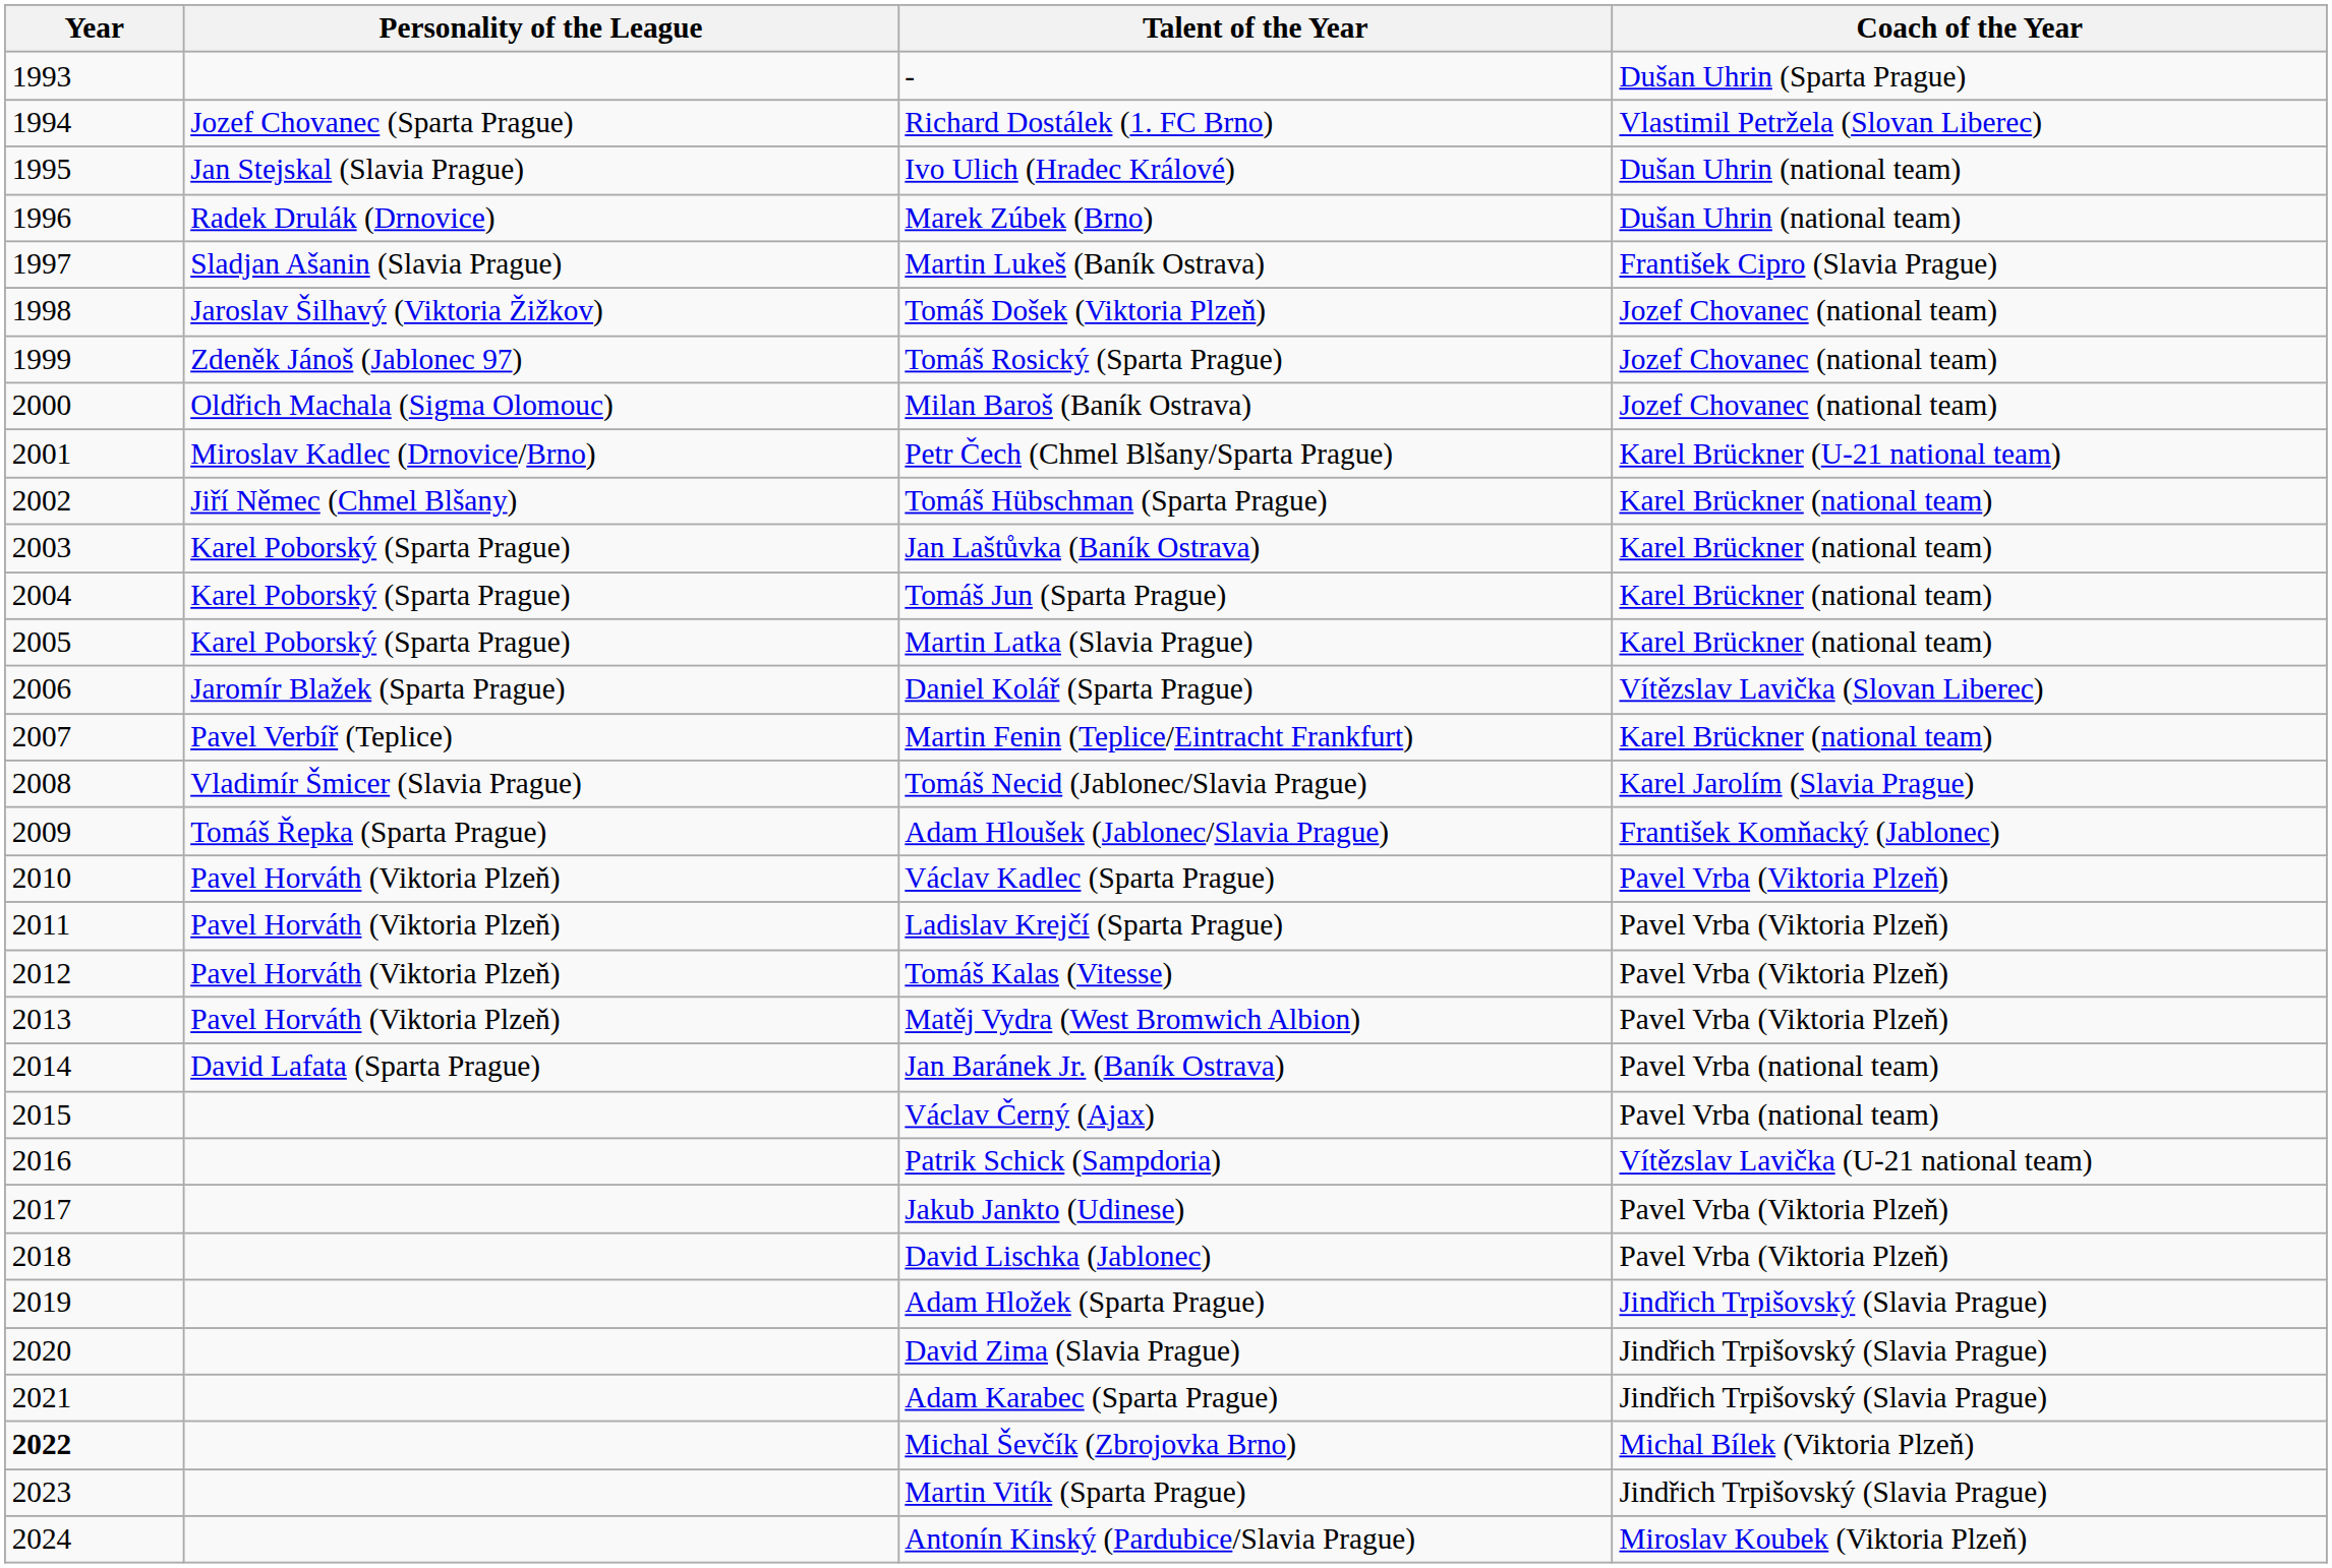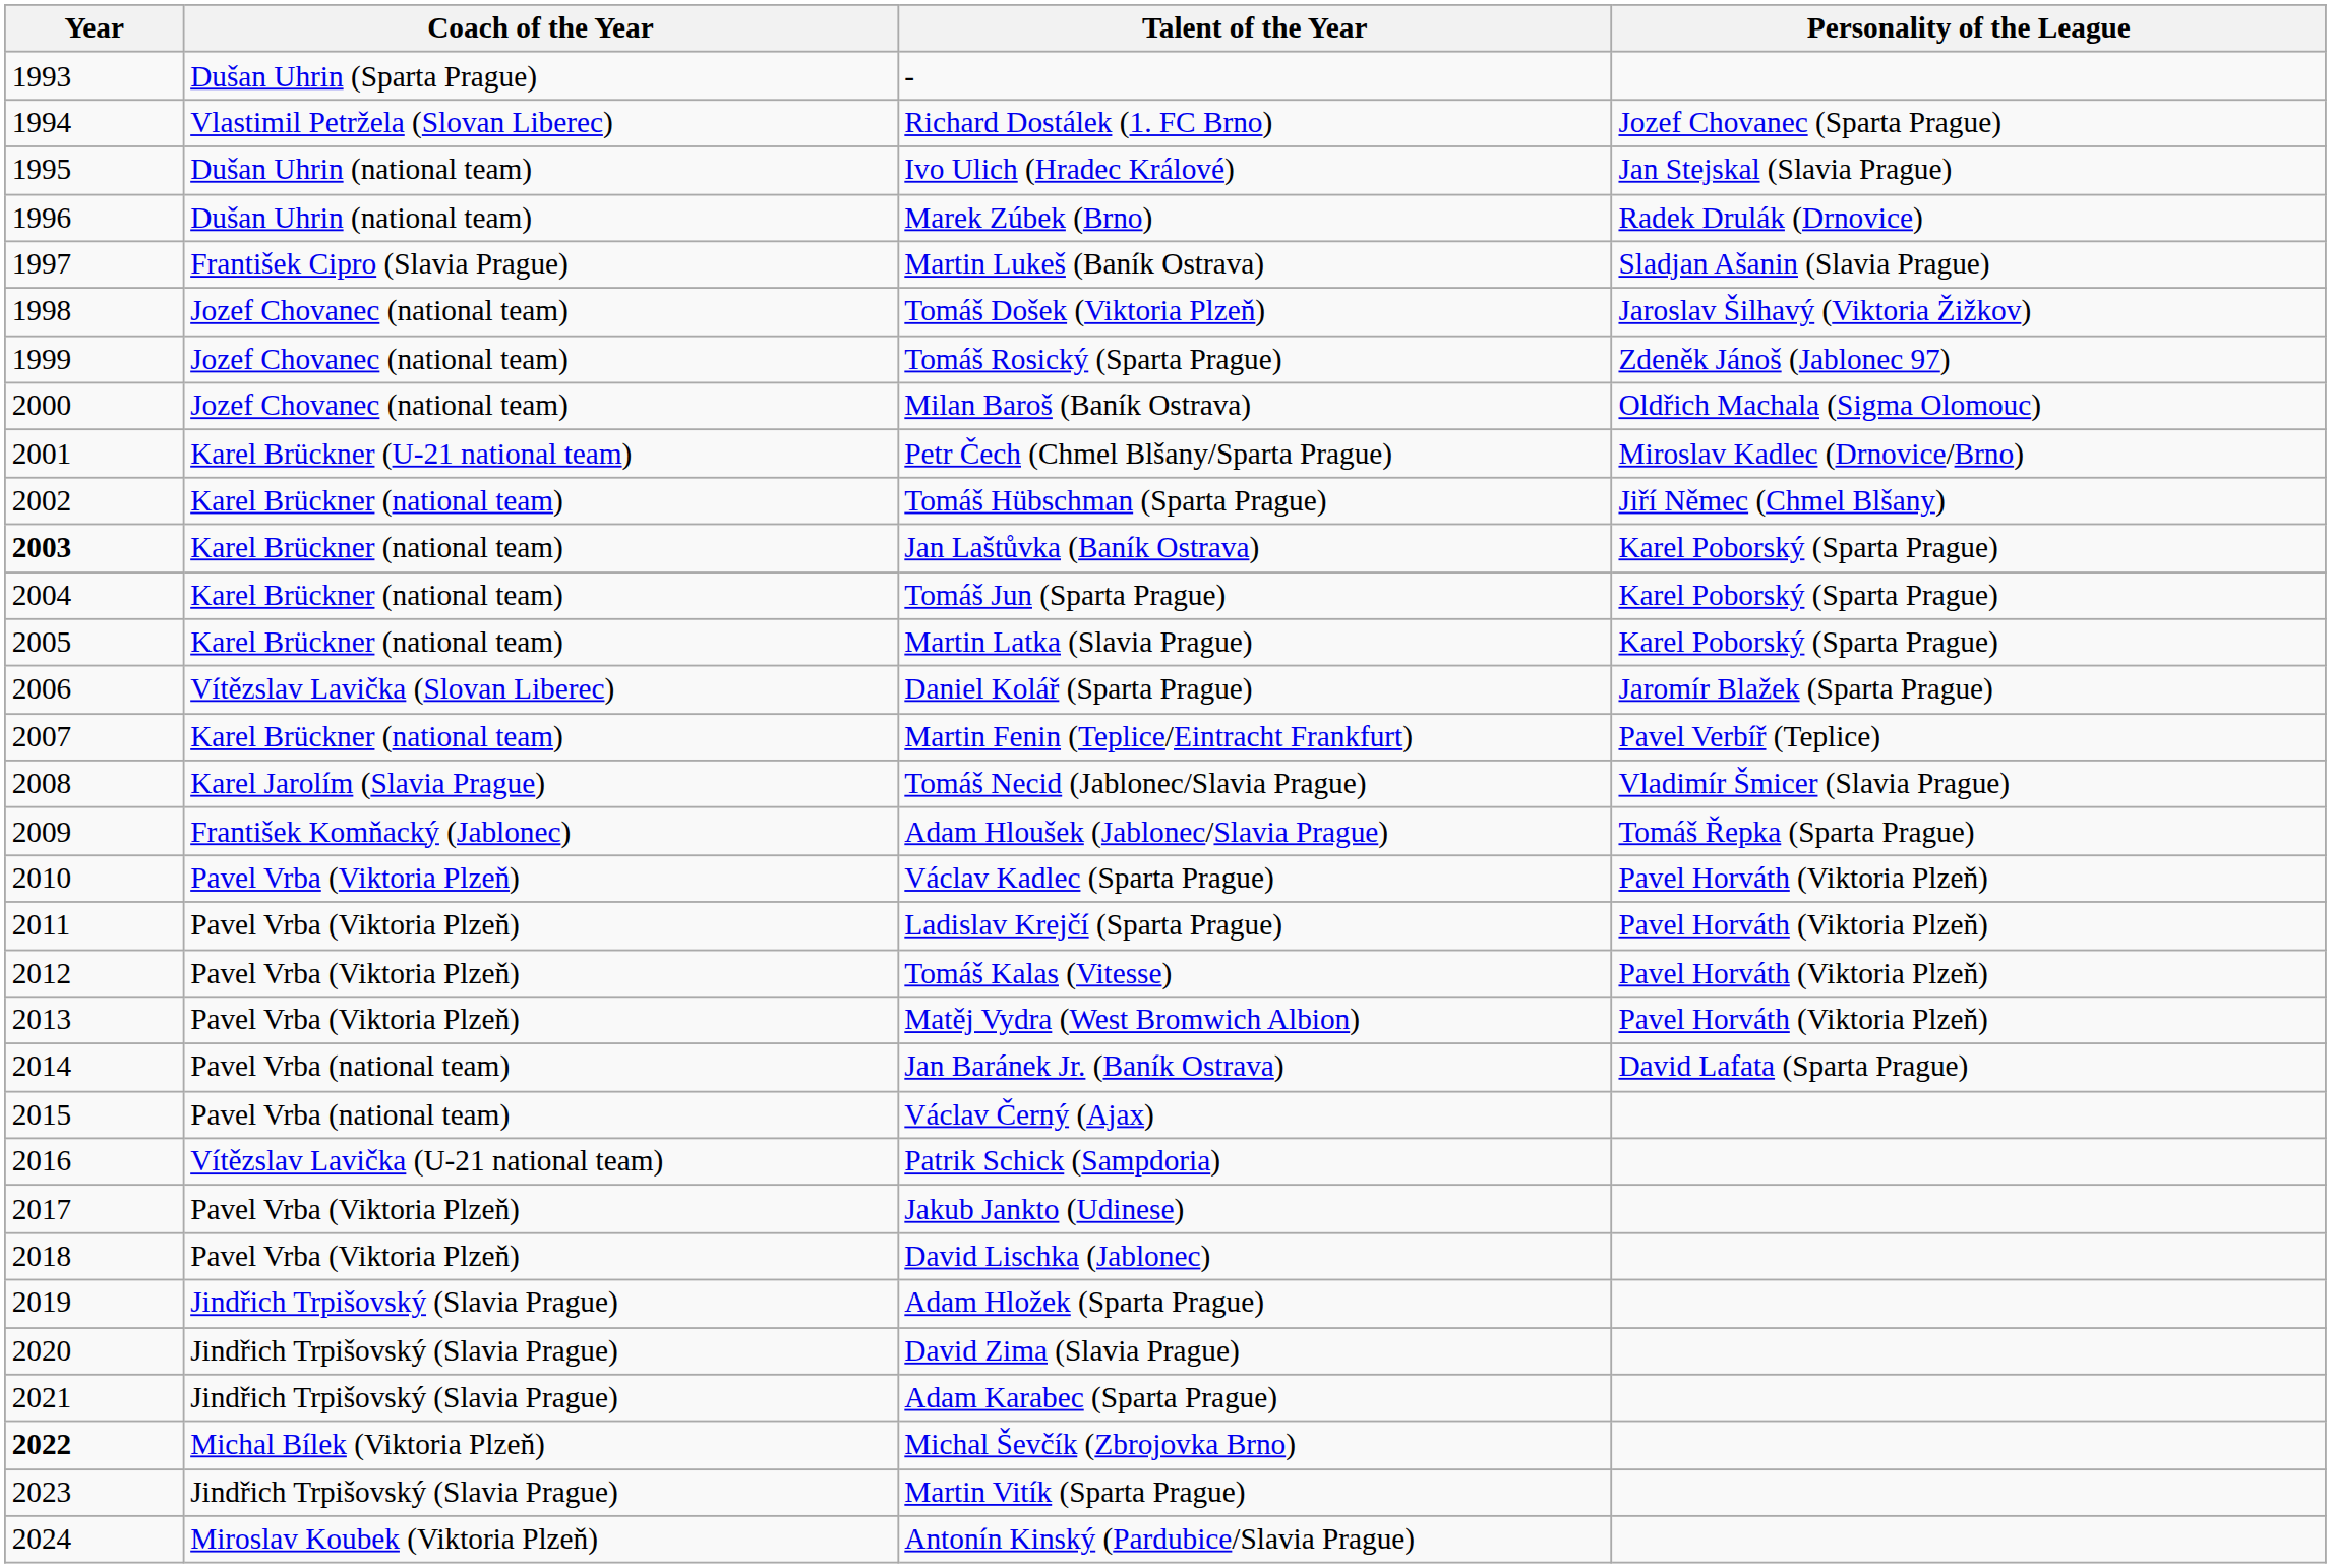columns swapped: Coach of the Year <-> Personality of the League
Jan Laštůvka (Baník Ostrava) | Year: normal -> bold
